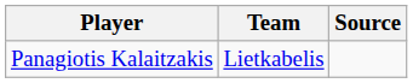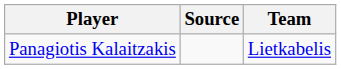columns swapped: Team <-> Source
